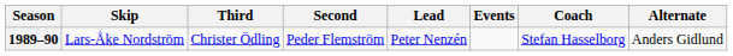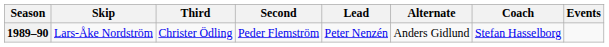columns swapped: Alternate <-> Events
